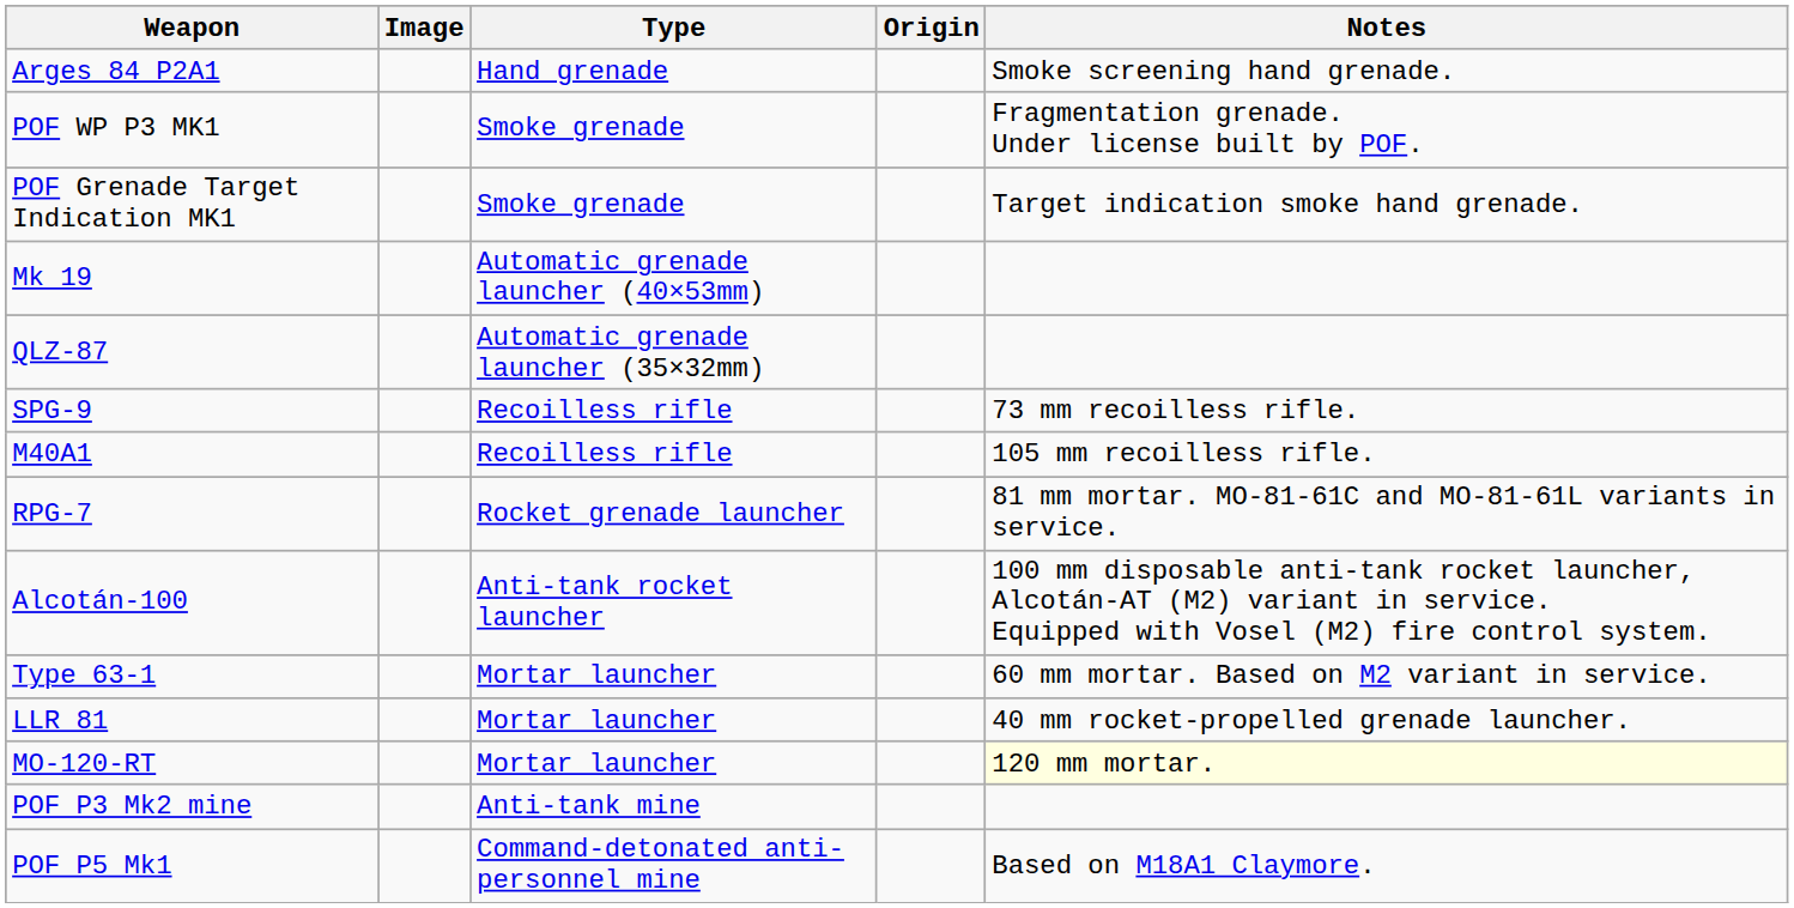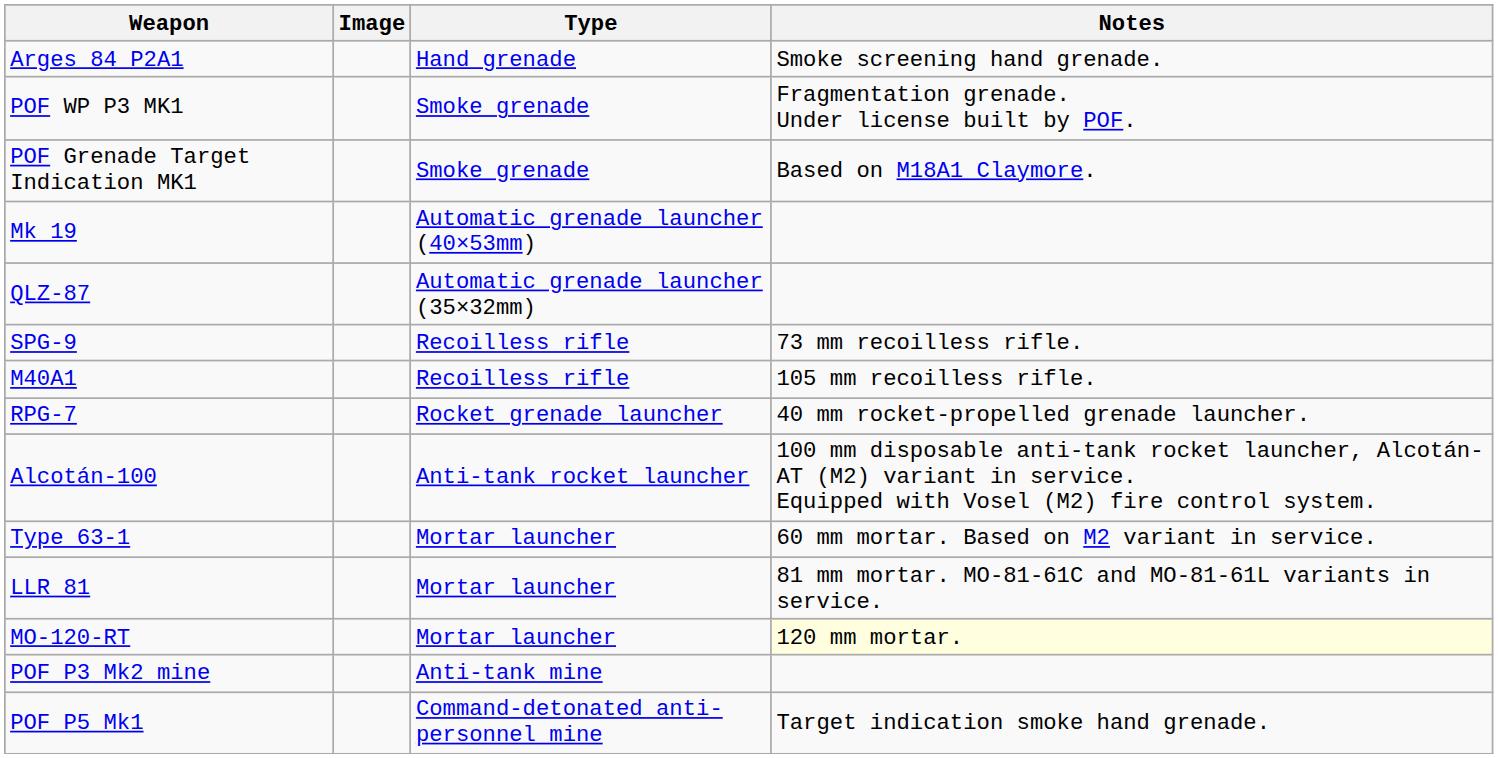- column: Origin
POF Grenade Target Indication MK1 | Notes: Target indication smoke hand grenade. -> Based on M18A1 Claymore.
RPG-7 | Notes: 81 mm mortar. MO-81-61C and MO-81-61L variants in service. -> 40 mm rocket-propelled grenade launcher.
LLR 81 | Notes: 40 mm rocket-propelled grenade launcher. -> 81 mm mortar. MO-81-61C and MO-81-61L variants in service.
POF P5 Mk1 | Notes: Based on M18A1 Claymore. -> Target indication smoke hand grenade.
